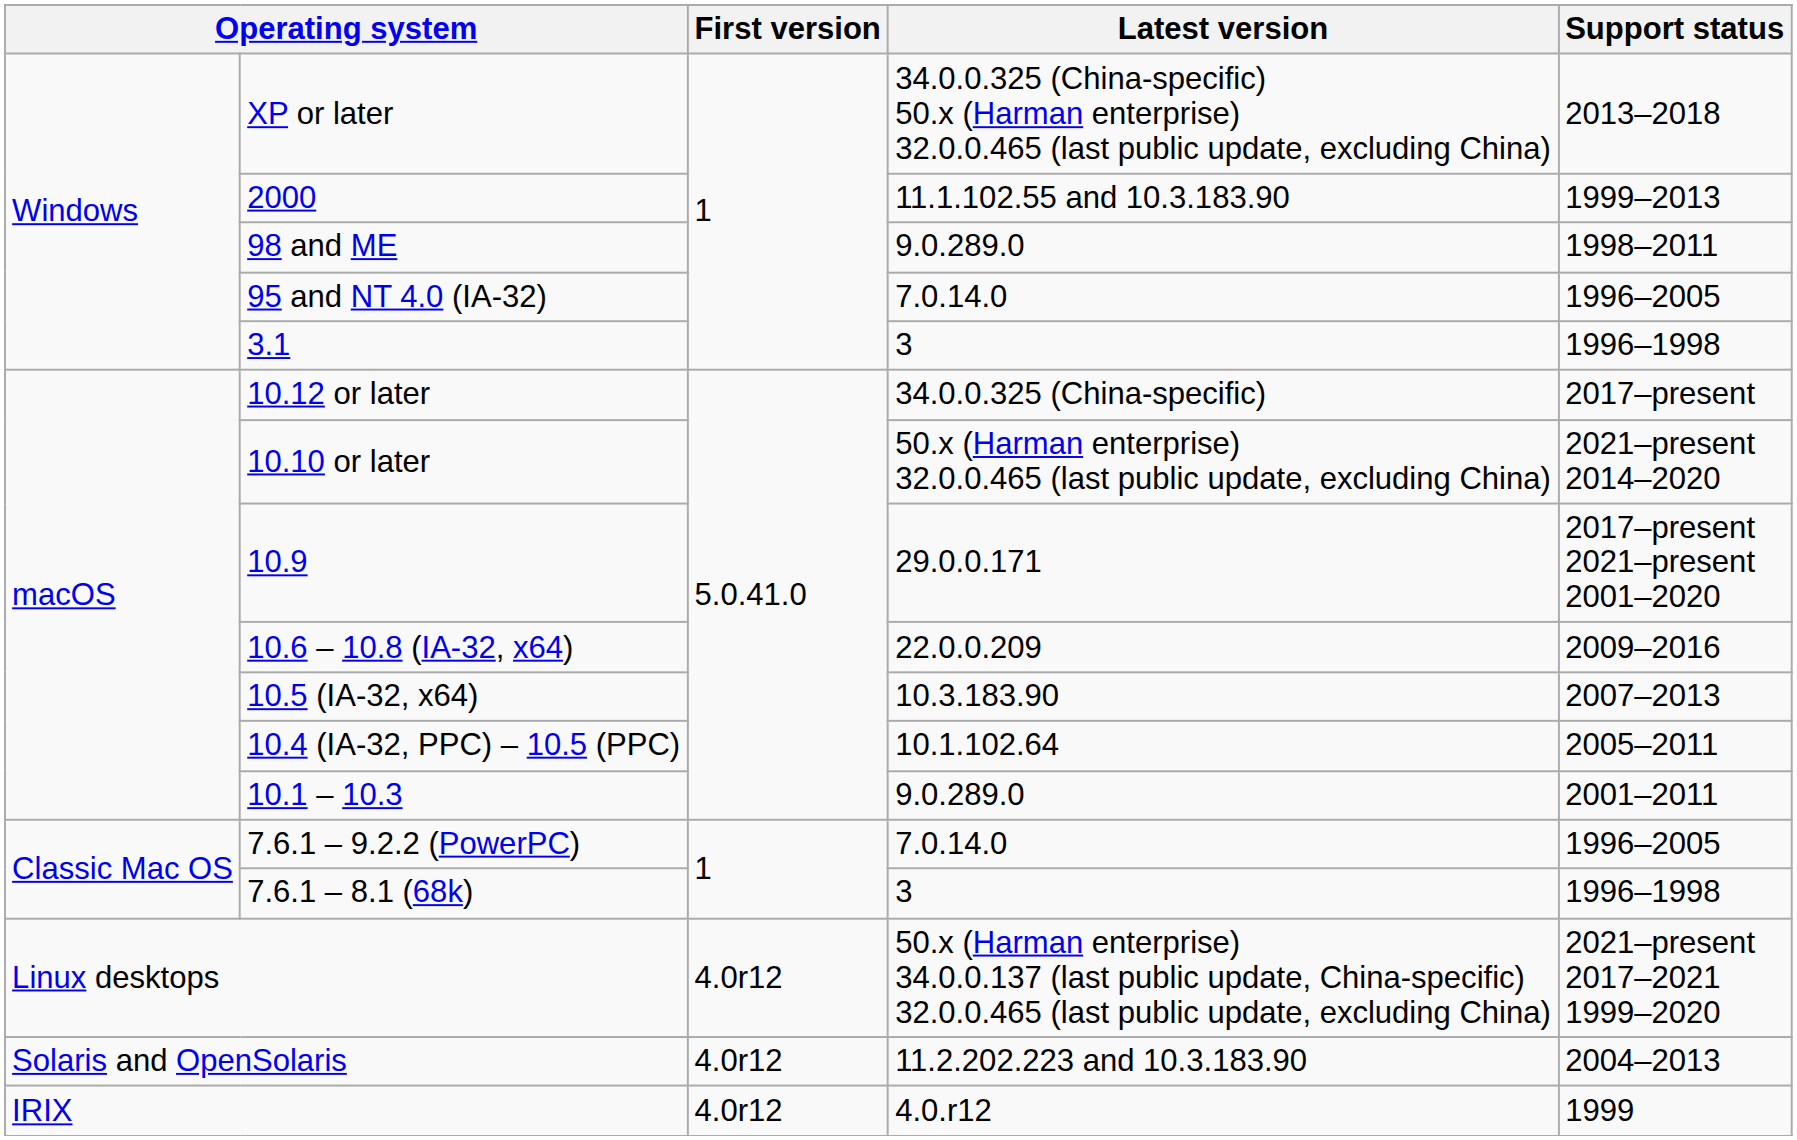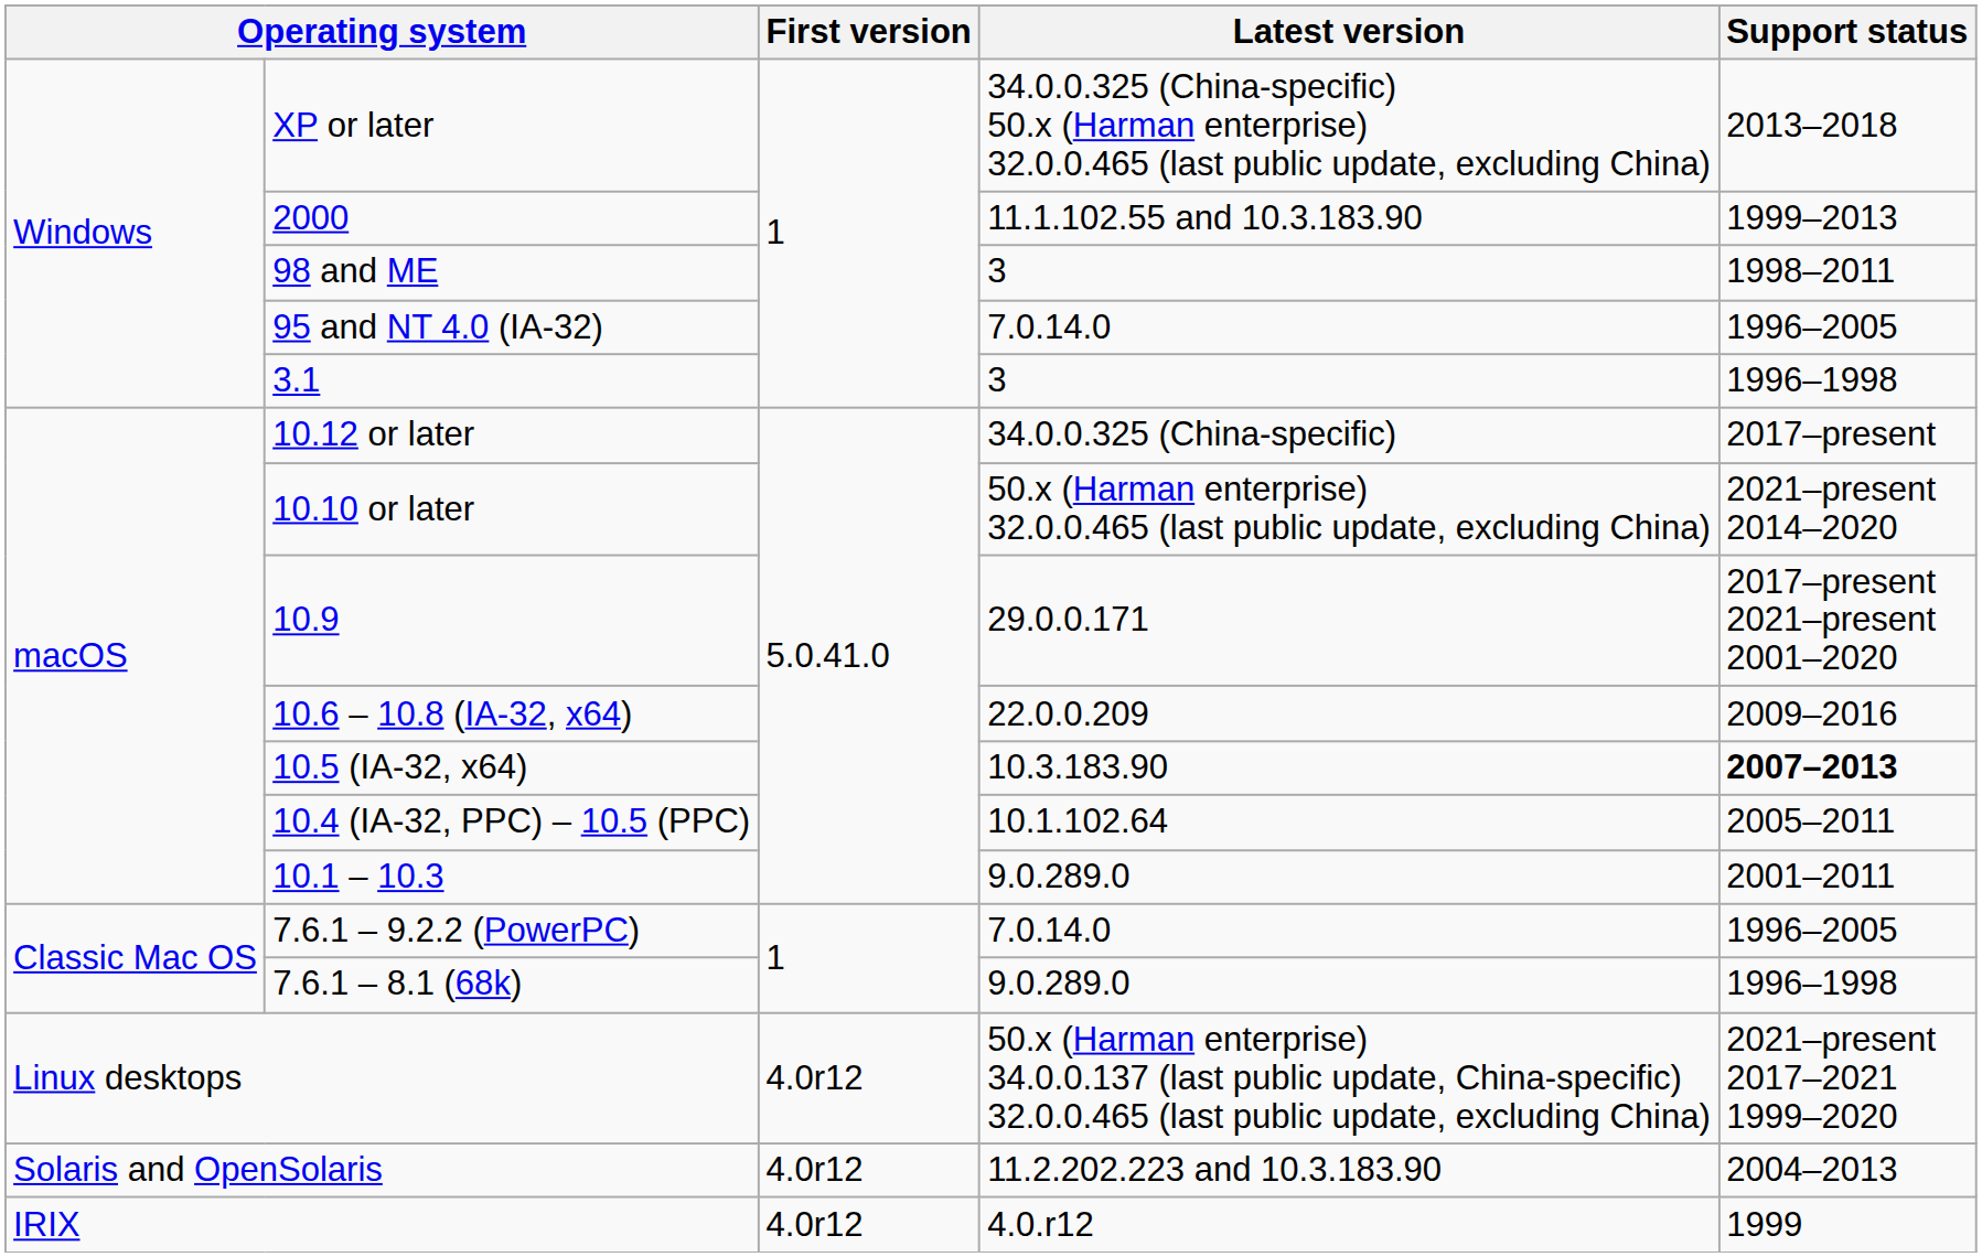98 and ME | Latest version: 9.0.289.0 -> 3
10.5 (IA-32, x64) | Support status: normal -> bold
7.6.1 – 8.1 (68k) | Latest version: 3 -> 9.0.289.0
